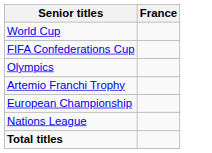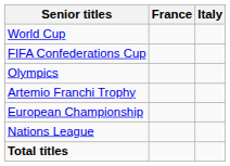+ column: Italy
